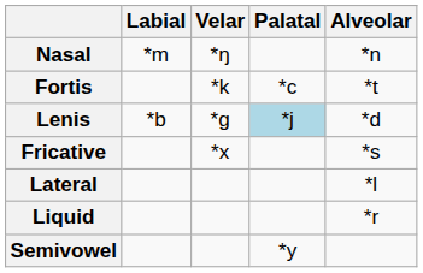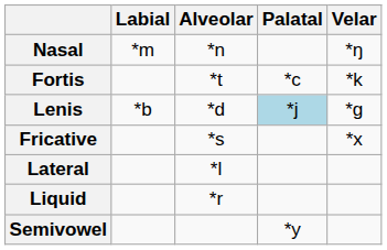columns swapped: Alveolar <-> Velar
